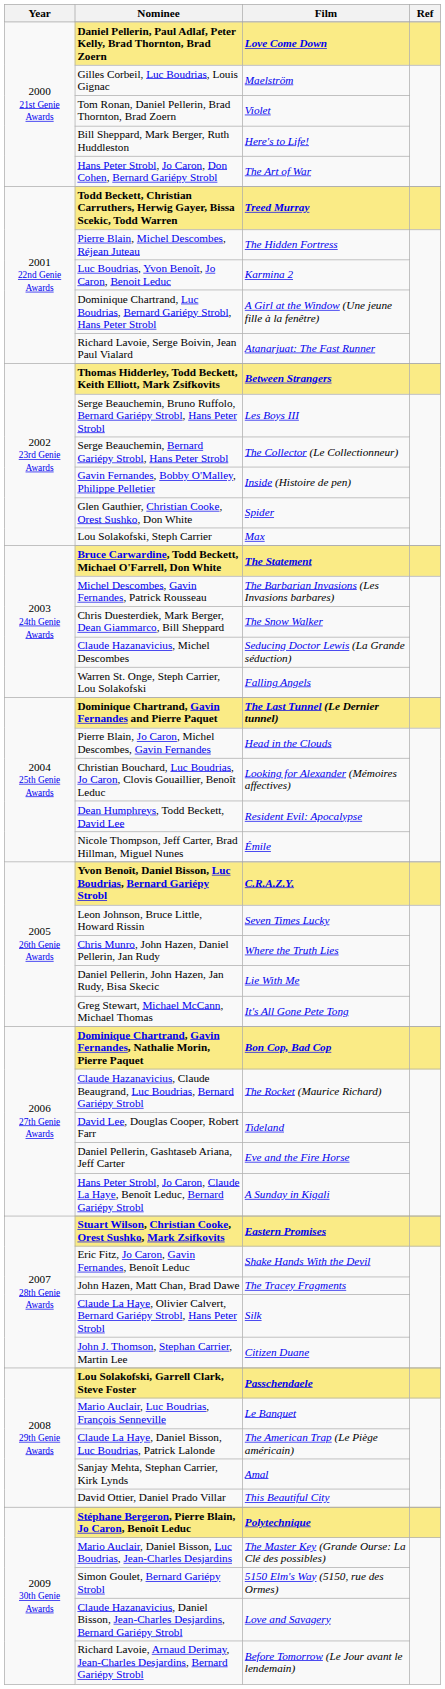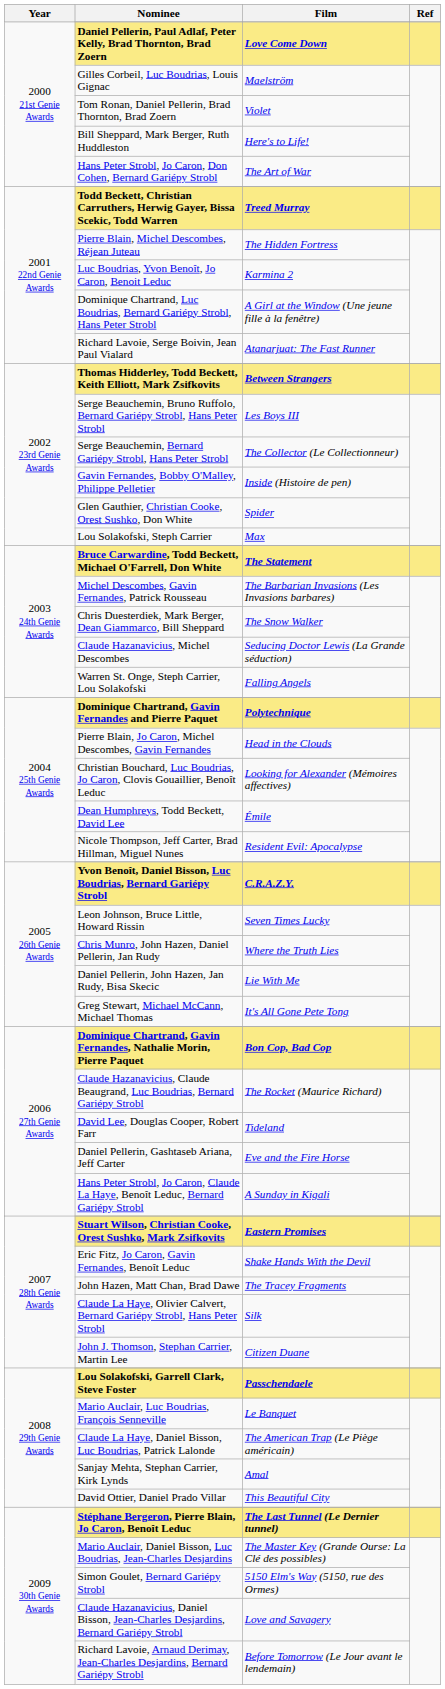Dominique Chartrand, Gavin Fernandes and Pierre Paquet | Film: The Last Tunnel (Le Dernier tunnel) -> Polytechnique
Dean Humphreys, Todd Beckett, David Lee | Film: Resident Evil: Apocalypse -> Émile
Nicole Thompson, Jeff Carter, Brad Hillman, Miguel Nunes | Film: Émile -> Resident Evil: Apocalypse
Stéphane Bergeron, Pierre Blain, Jo Caron, Benoît Leduc | Film: Polytechnique -> The Last Tunnel (Le Dernier tunnel)
